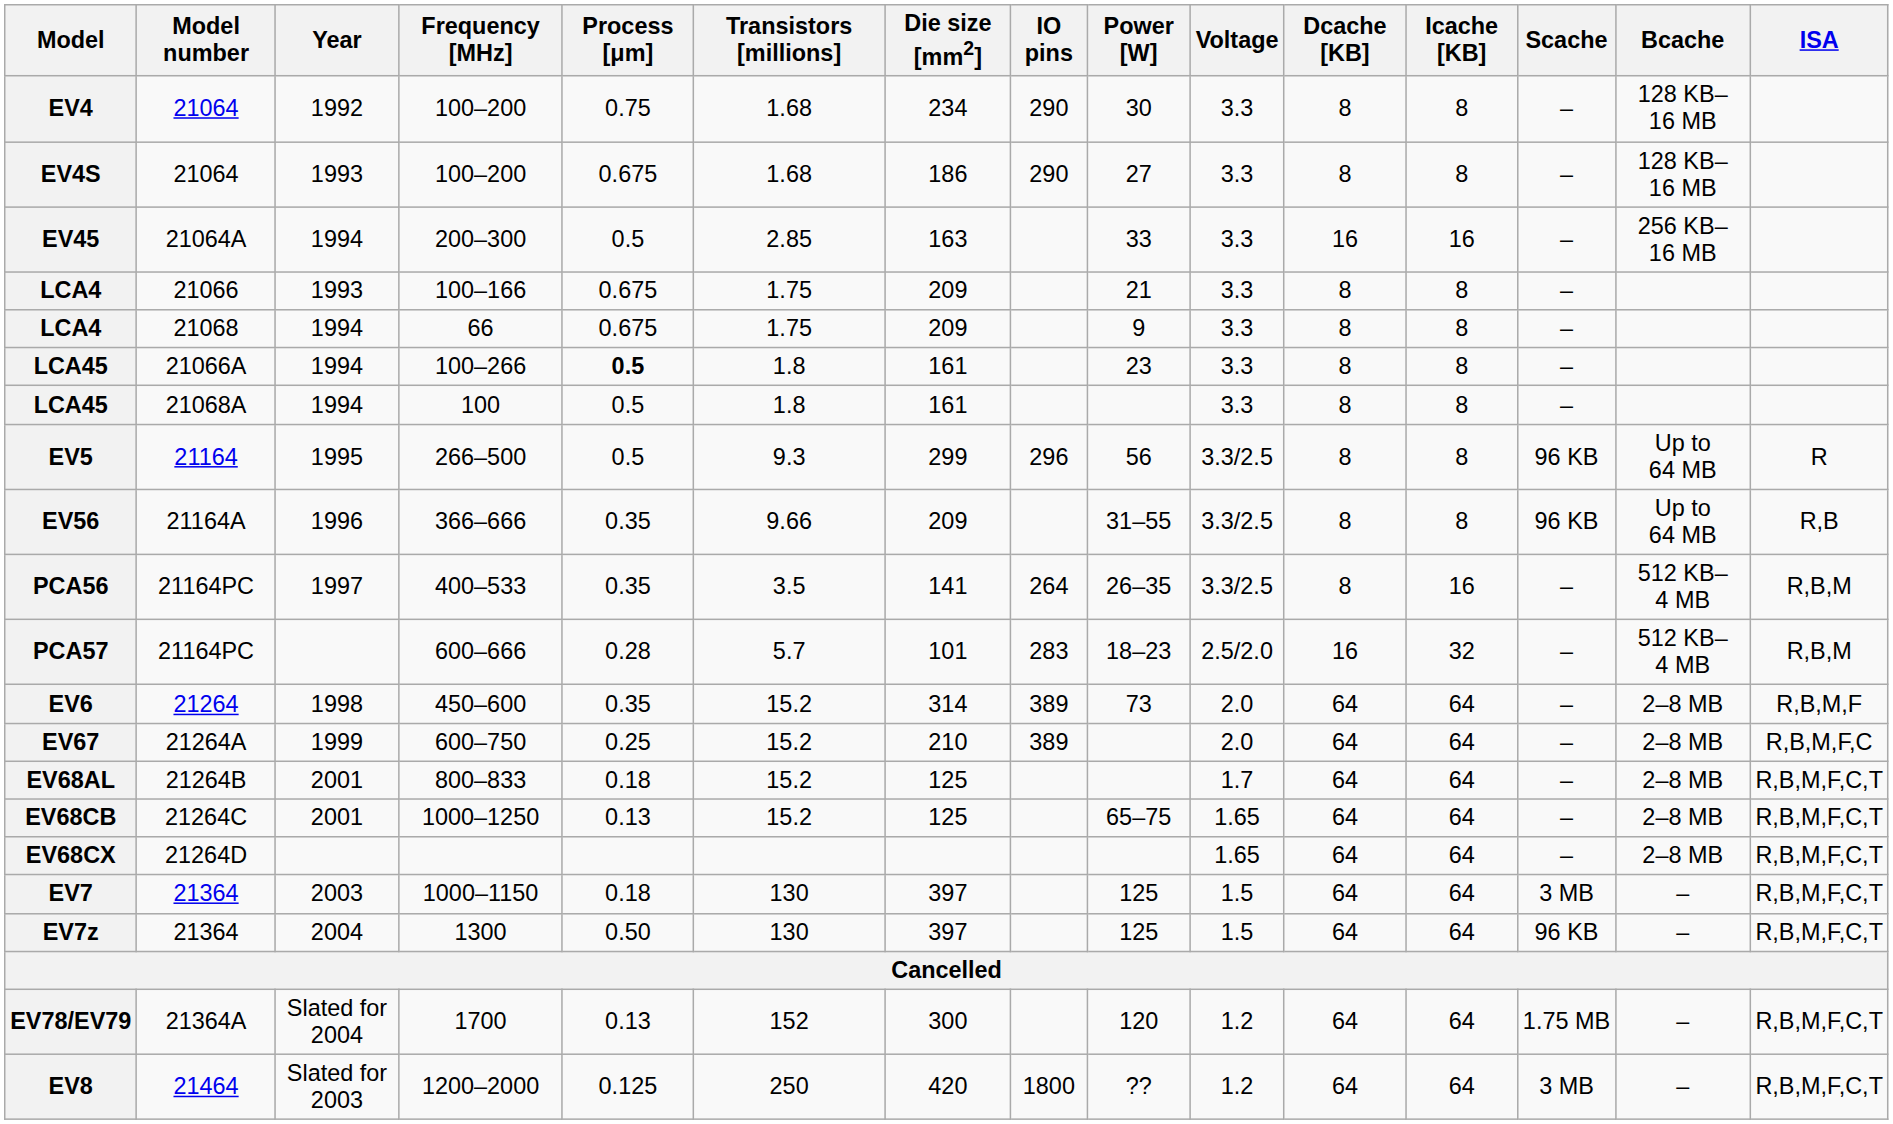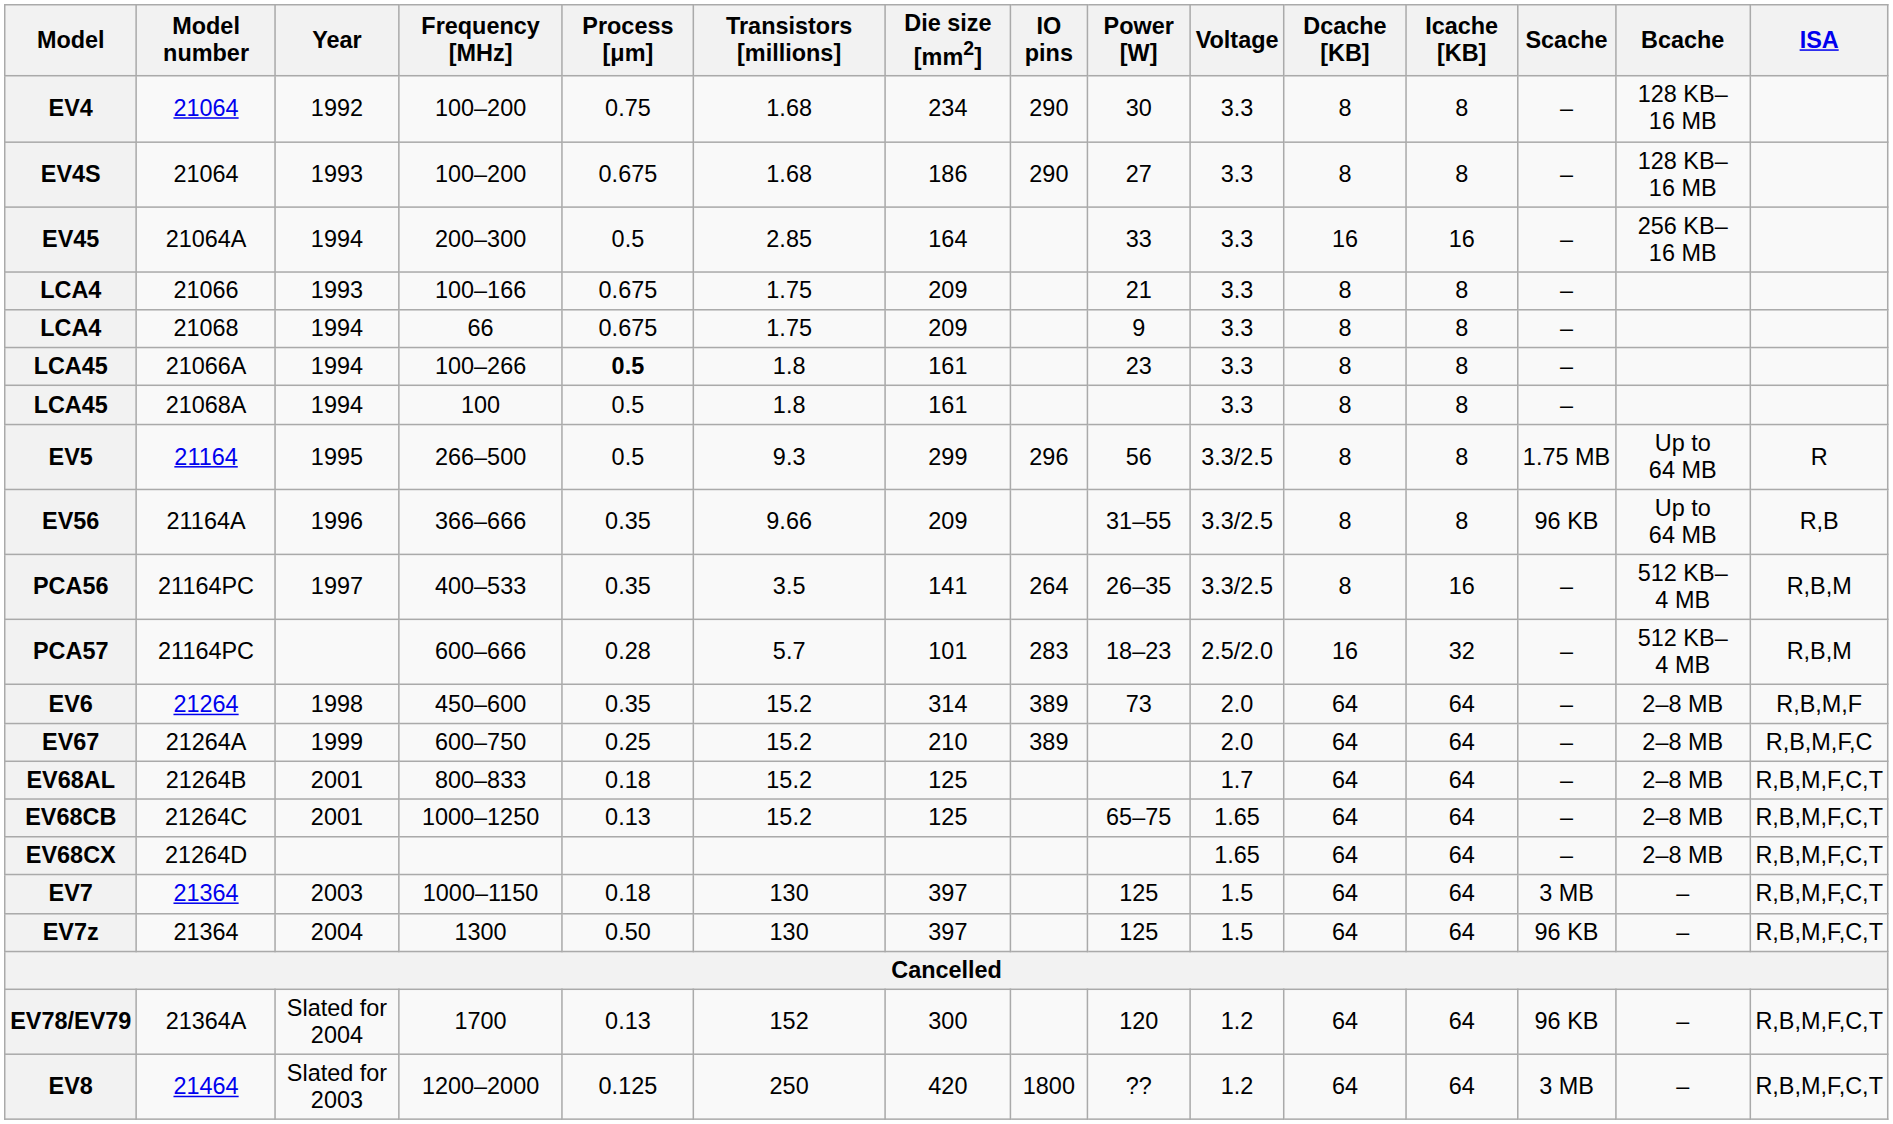EV45 | Die size [mm2]: 163 -> 164
EV5 | Scache: 96 KB -> 1.75 MB
EV78/EV79 | Scache: 1.75 MB -> 96 KB
